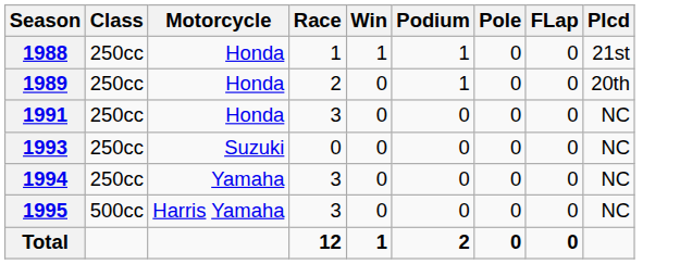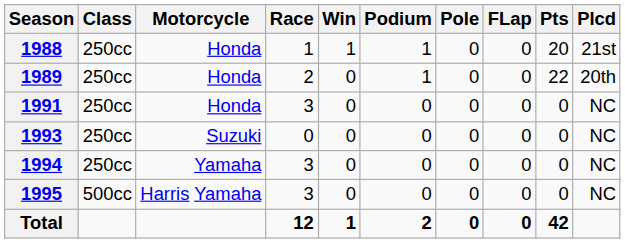+ column: Pts | 20 | 22 | 0 | 0 | 0 | 0 | 42
